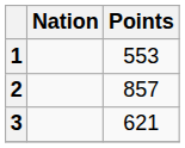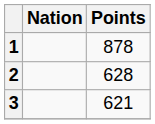1 | Points: 553 -> 878
2 | Points: 857 -> 628
